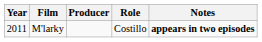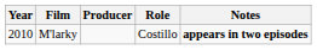M'larky | Year: 2011 -> 2010
